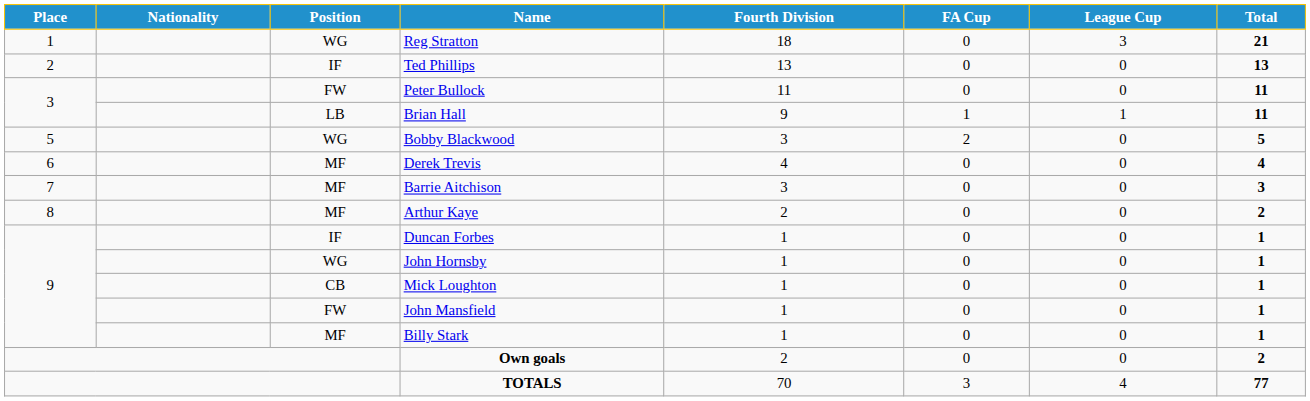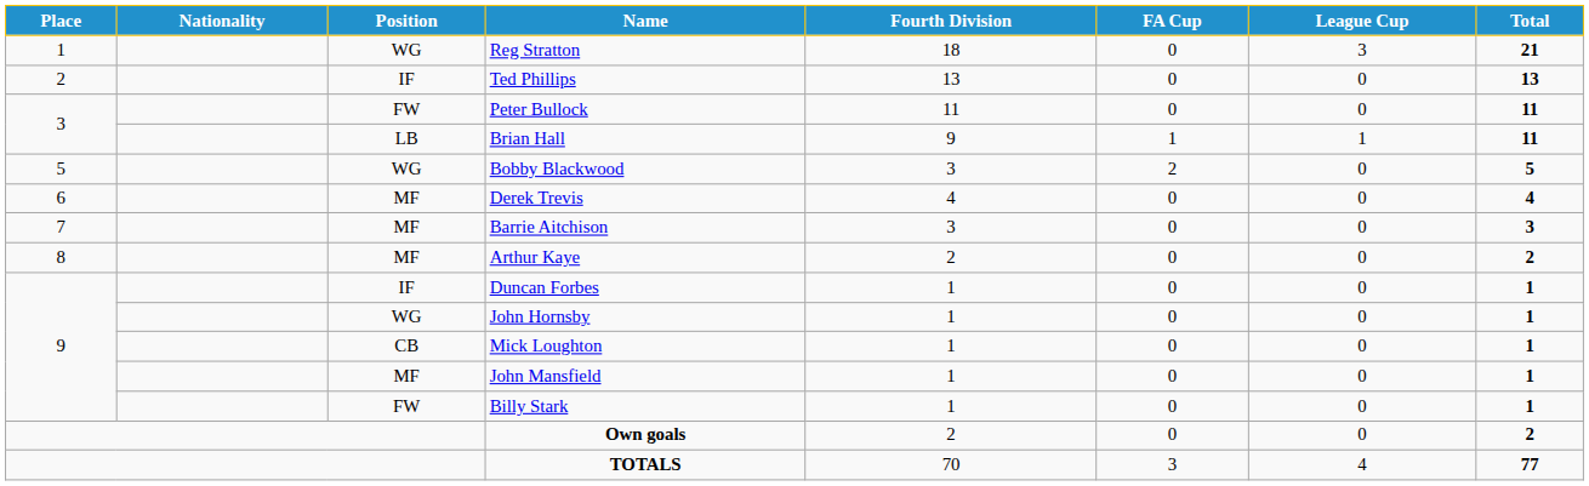John Mansfield | Position: FW -> MF
Billy Stark | Position: MF -> FW
